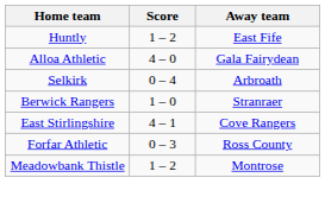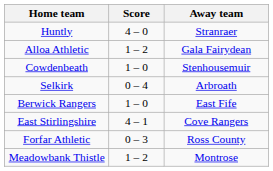Huntly | Score: 1 – 2 -> 4 – 0
Huntly | Away team: East Fife -> Stranraer
Alloa Athletic | Score: 4 – 0 -> 1 – 2
+ row: Cowdenbeath | 1 – 0 | Stenhousemuir
Berwick Rangers | Away team: Stranraer -> East Fife
